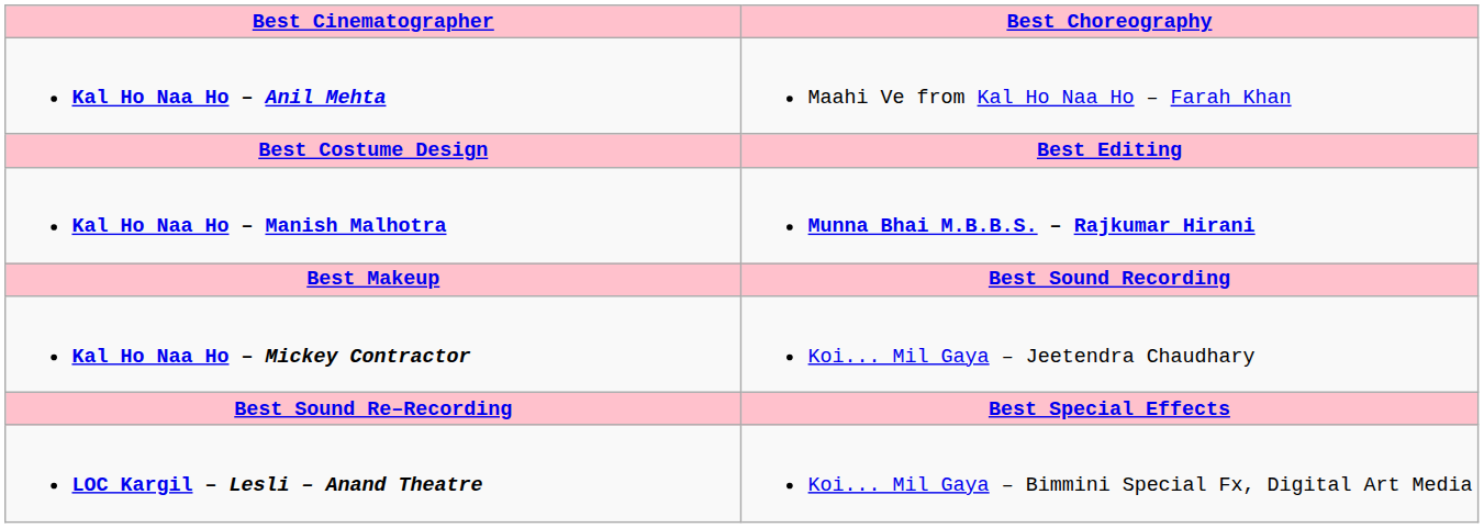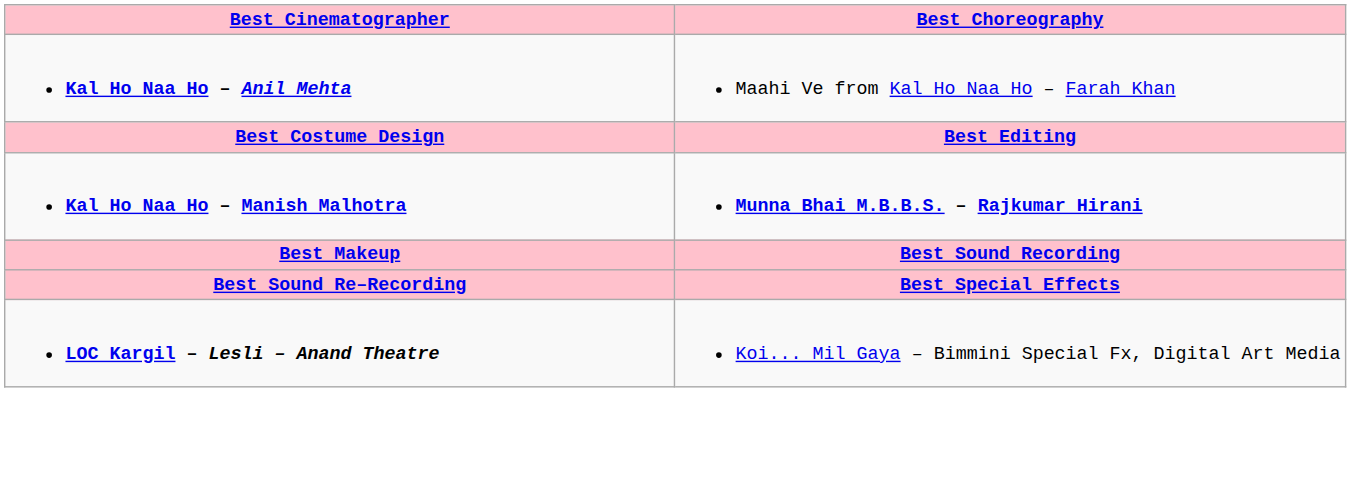- row: Kal Ho Naa Ho – Mickey Contractor | Koi... Mil Gaya – Jeetendra Chaudhary
